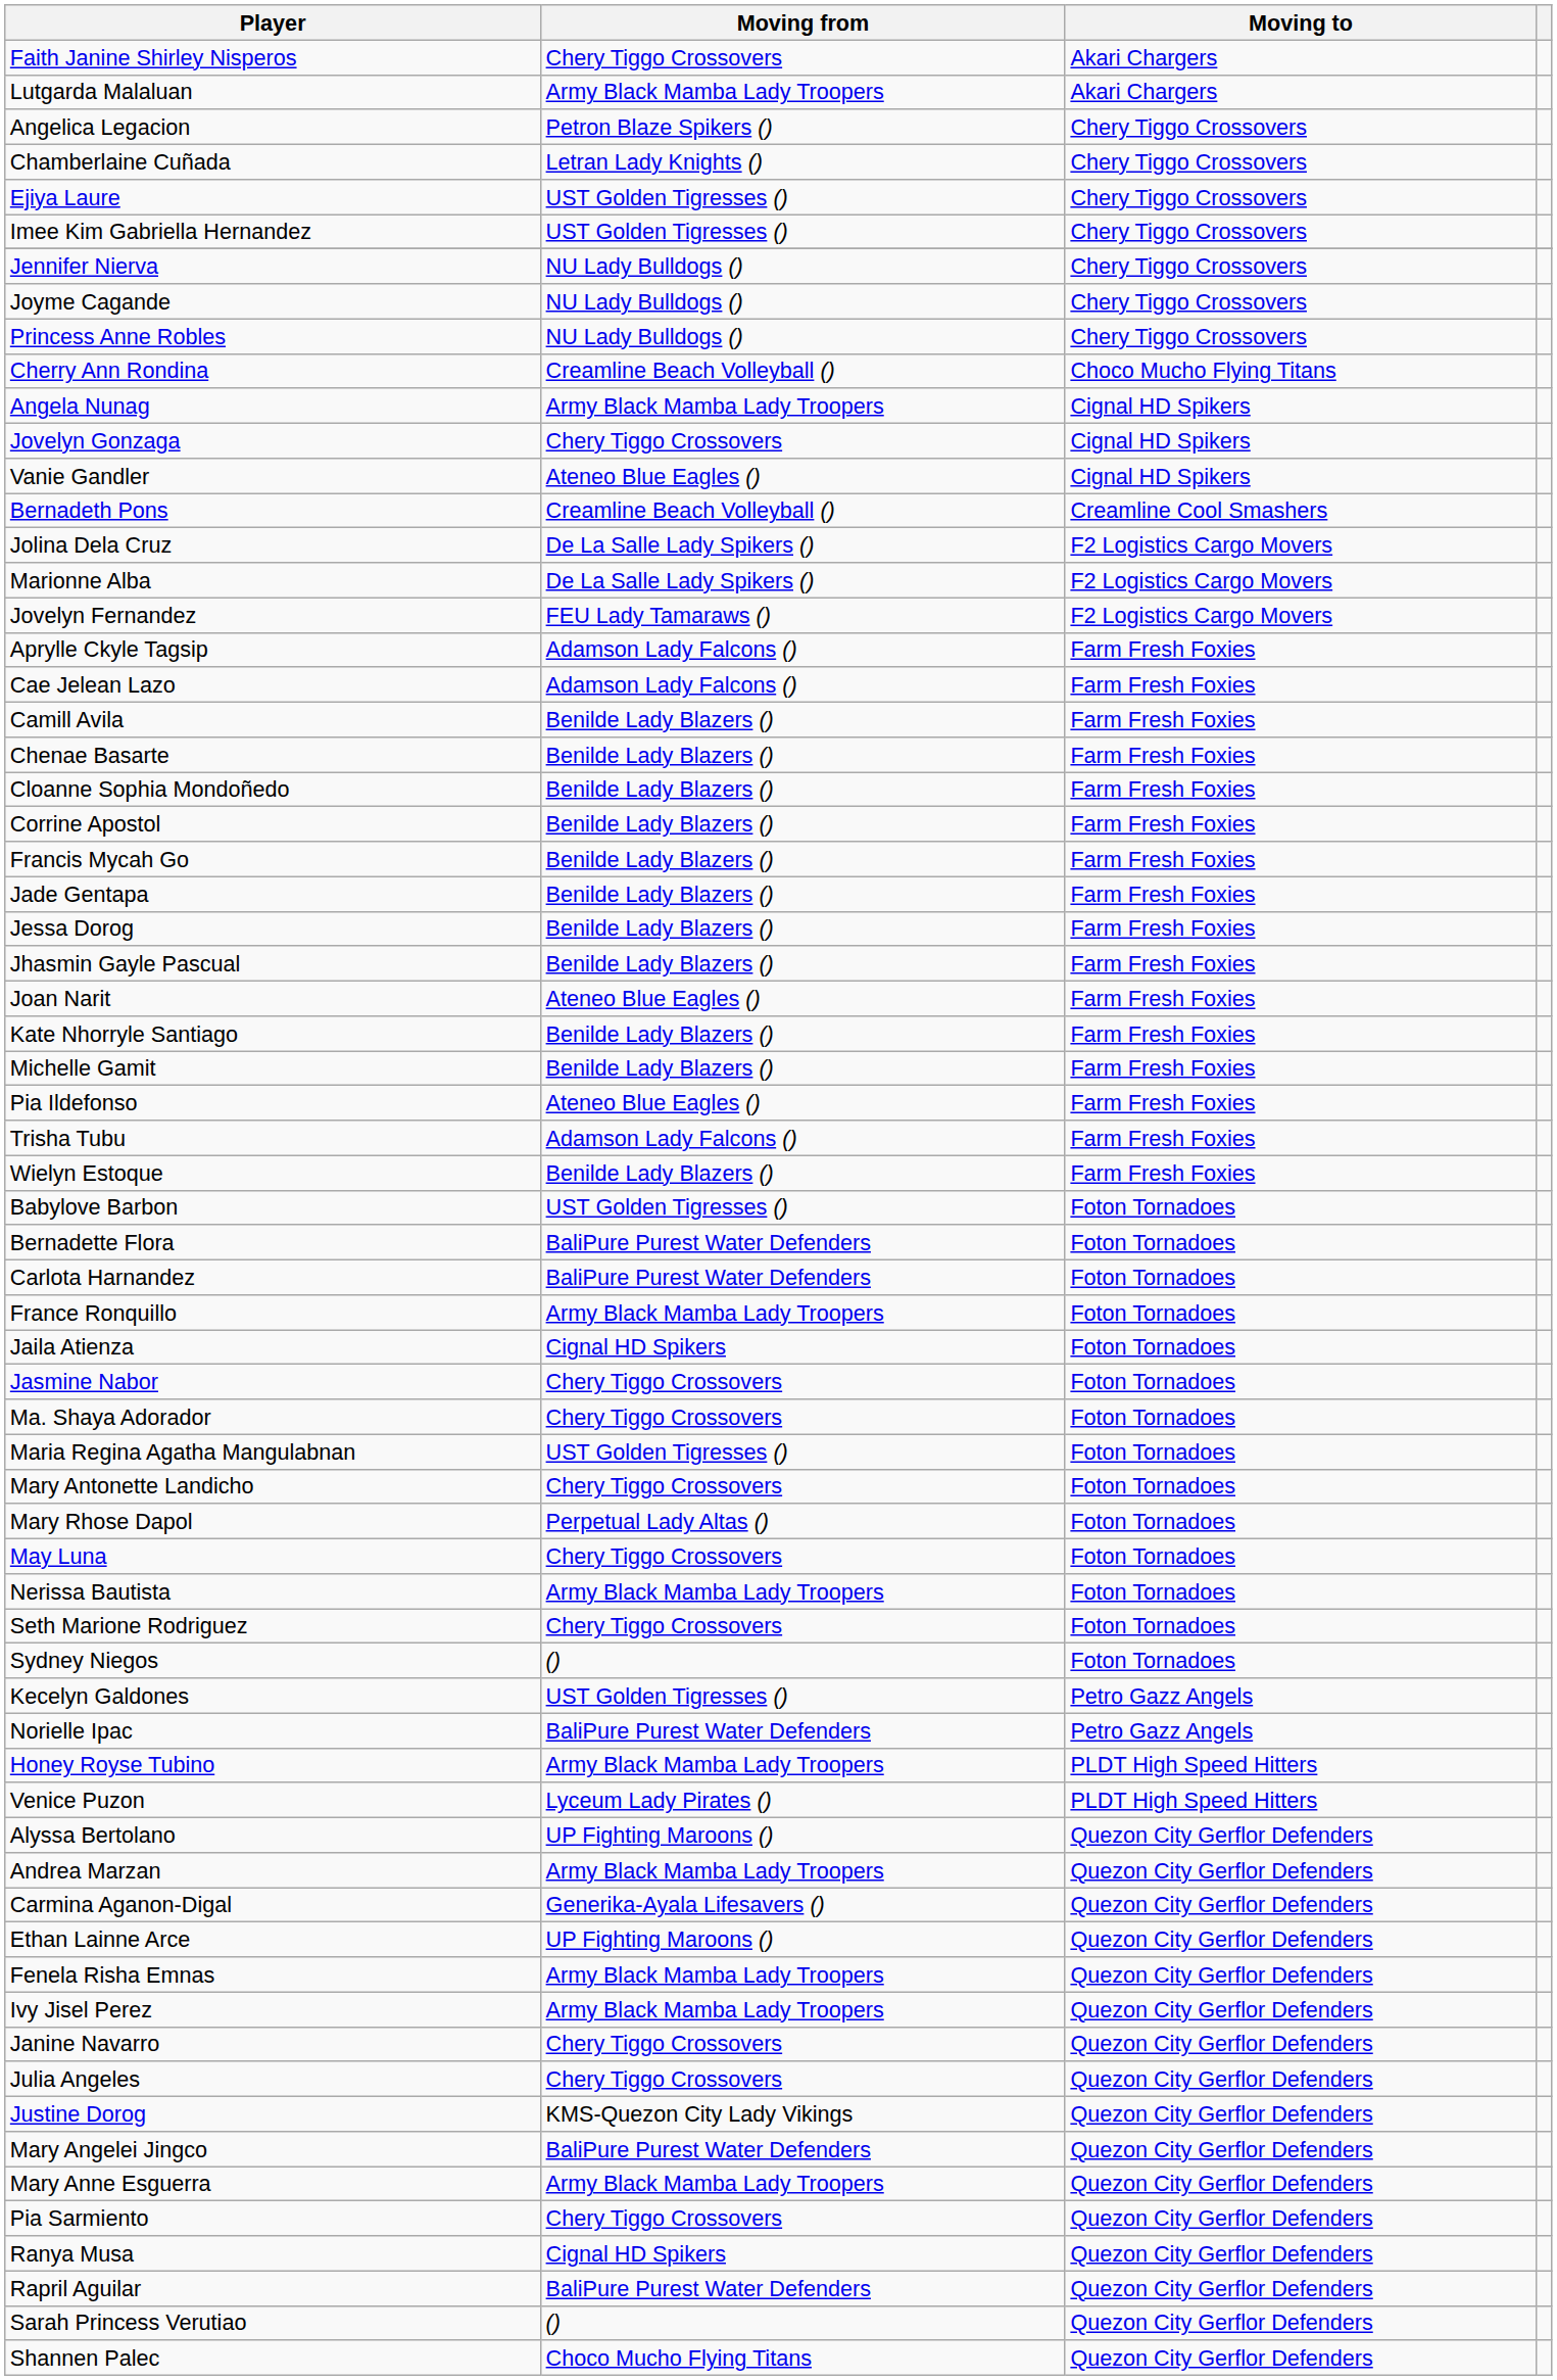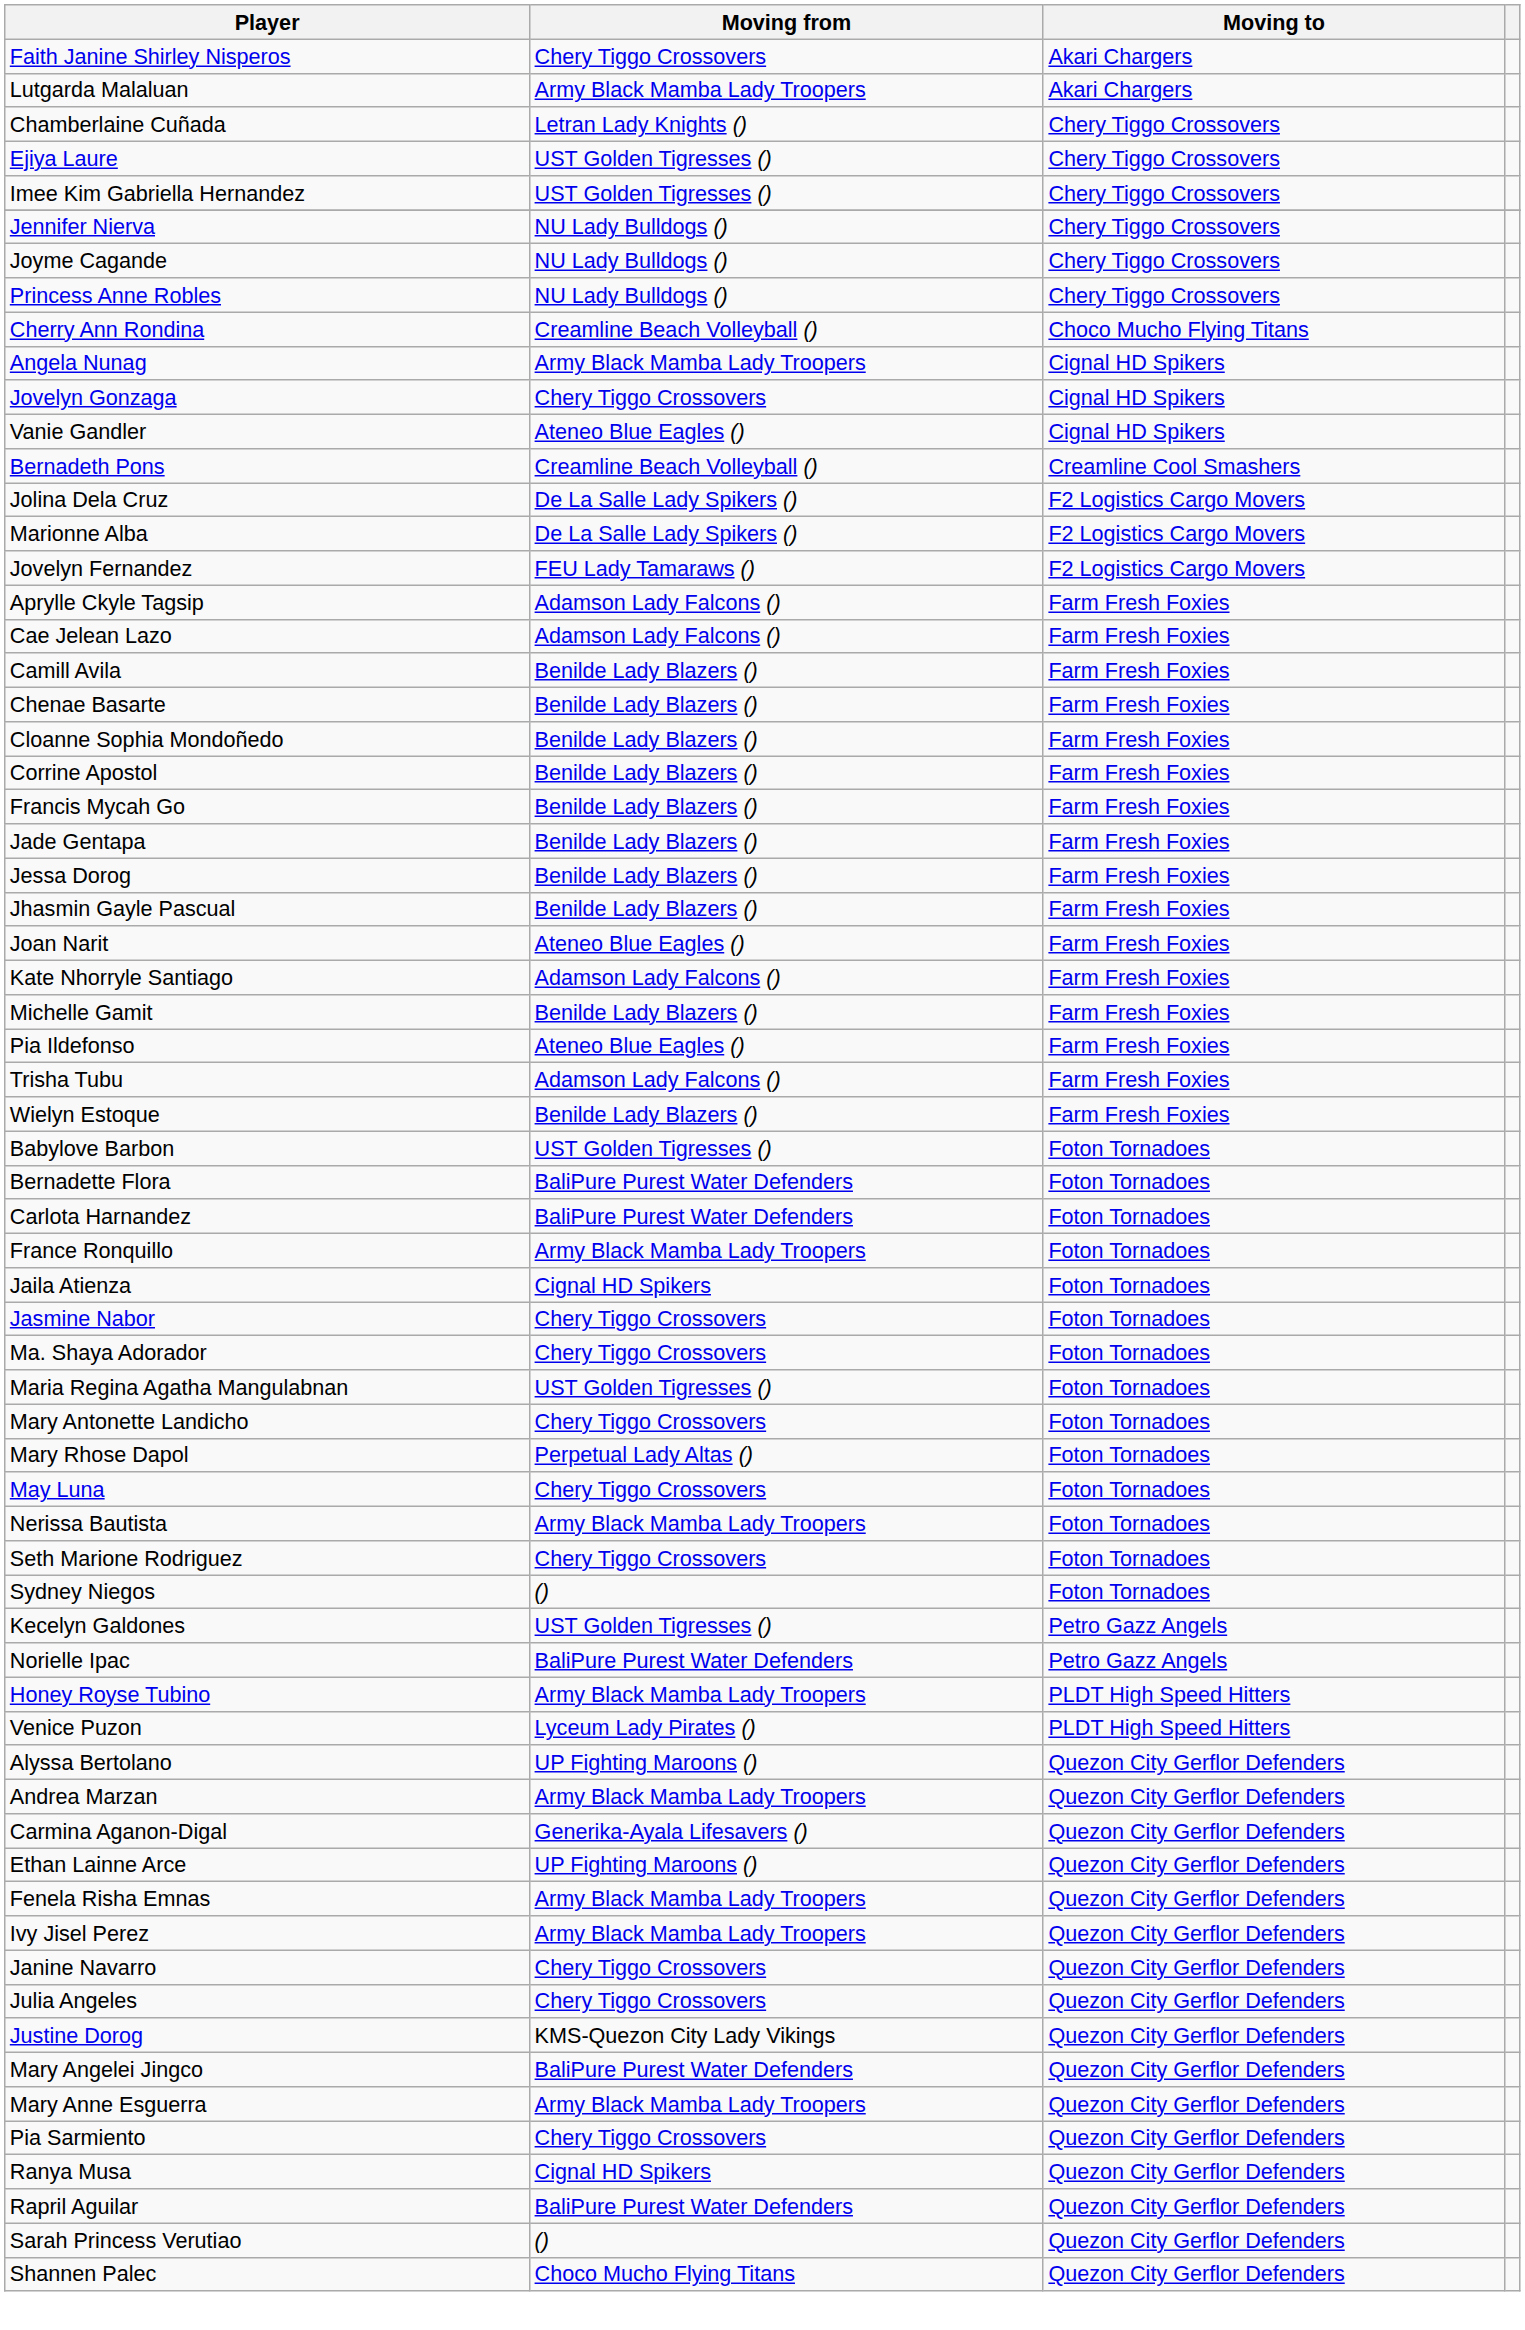- row: Angelica Legacion | Petron Blaze Spikers () | Chery Tiggo Crossovers
Kate Nhorryle Santiago | Moving from: Benilde Lady Blazers () -> Adamson Lady Falcons ()
